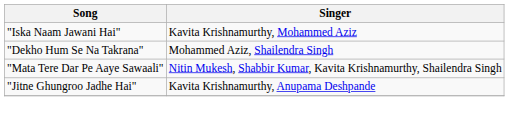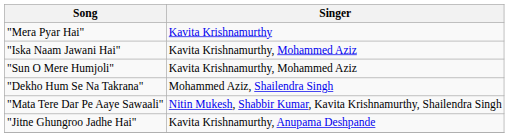+ row: "Mera Pyar Hai" | Kavita Krishnamurthy
+ row: "Sun O Mere Humjoli" | Kavita Krishnamurthy, Mohammed Aziz
